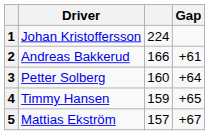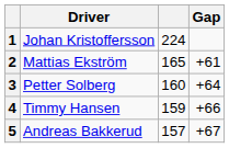2 | Driver: Andreas Bakkerud -> Mattias Ekström
2 | column 3: 166 -> 165
4 | Gap: +65 -> +66
5 | Driver: Mattias Ekström -> Andreas Bakkerud
